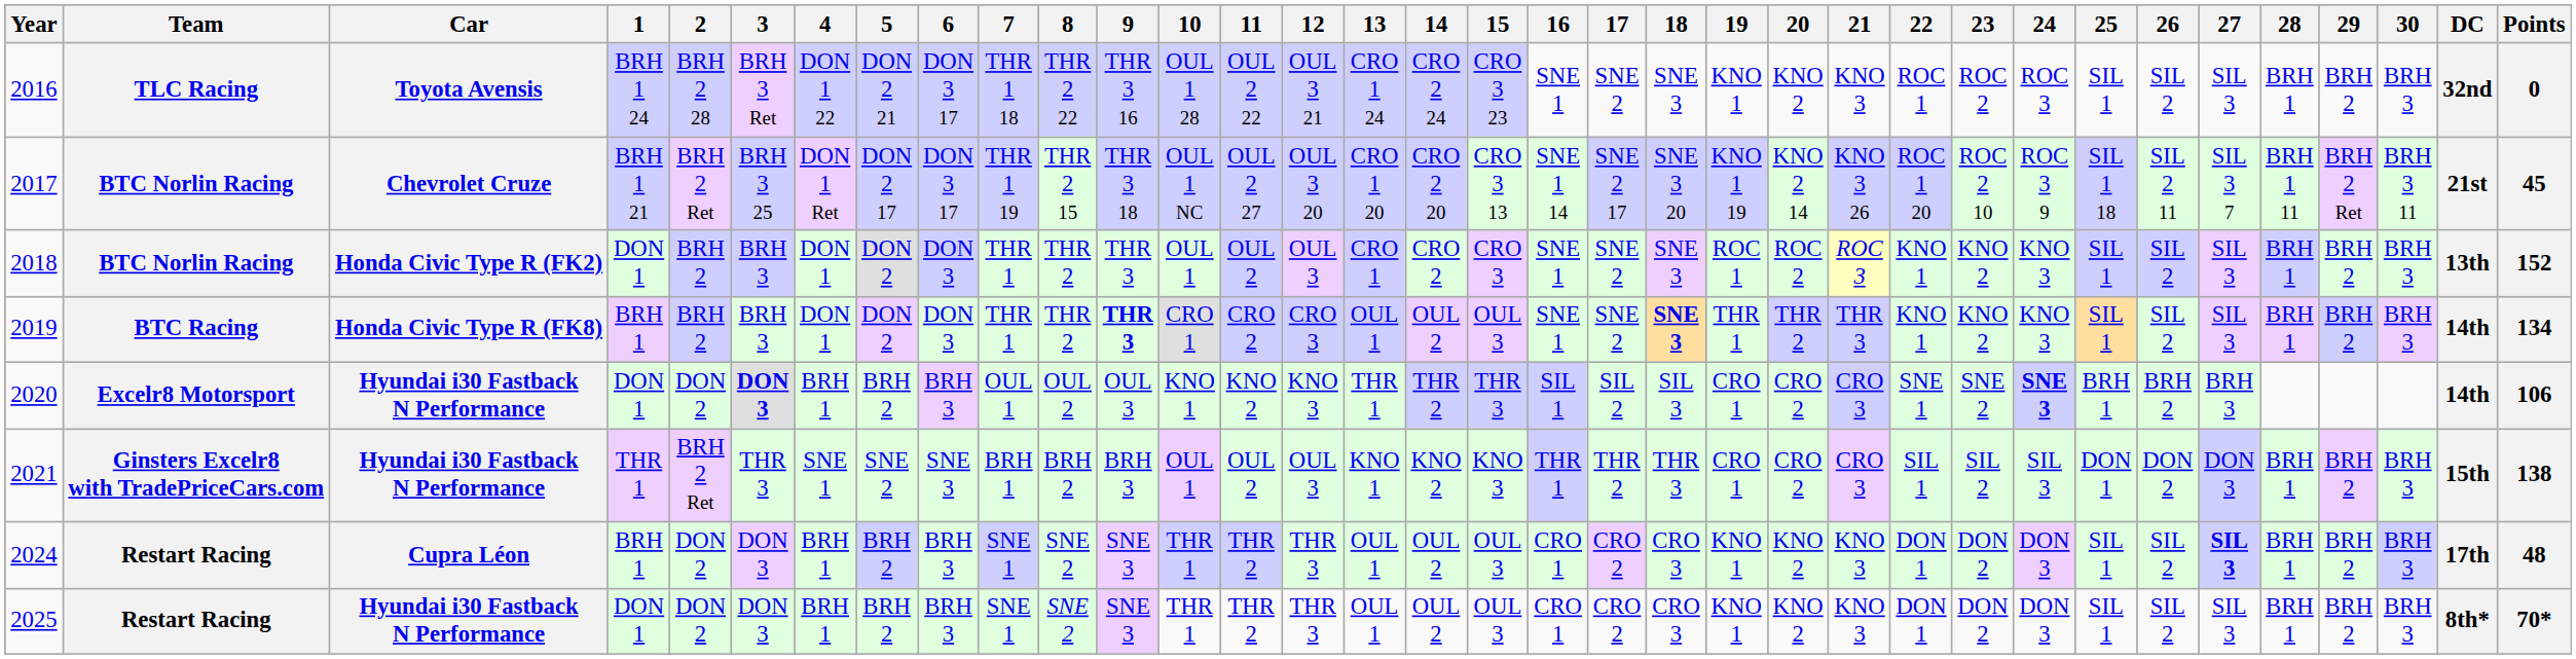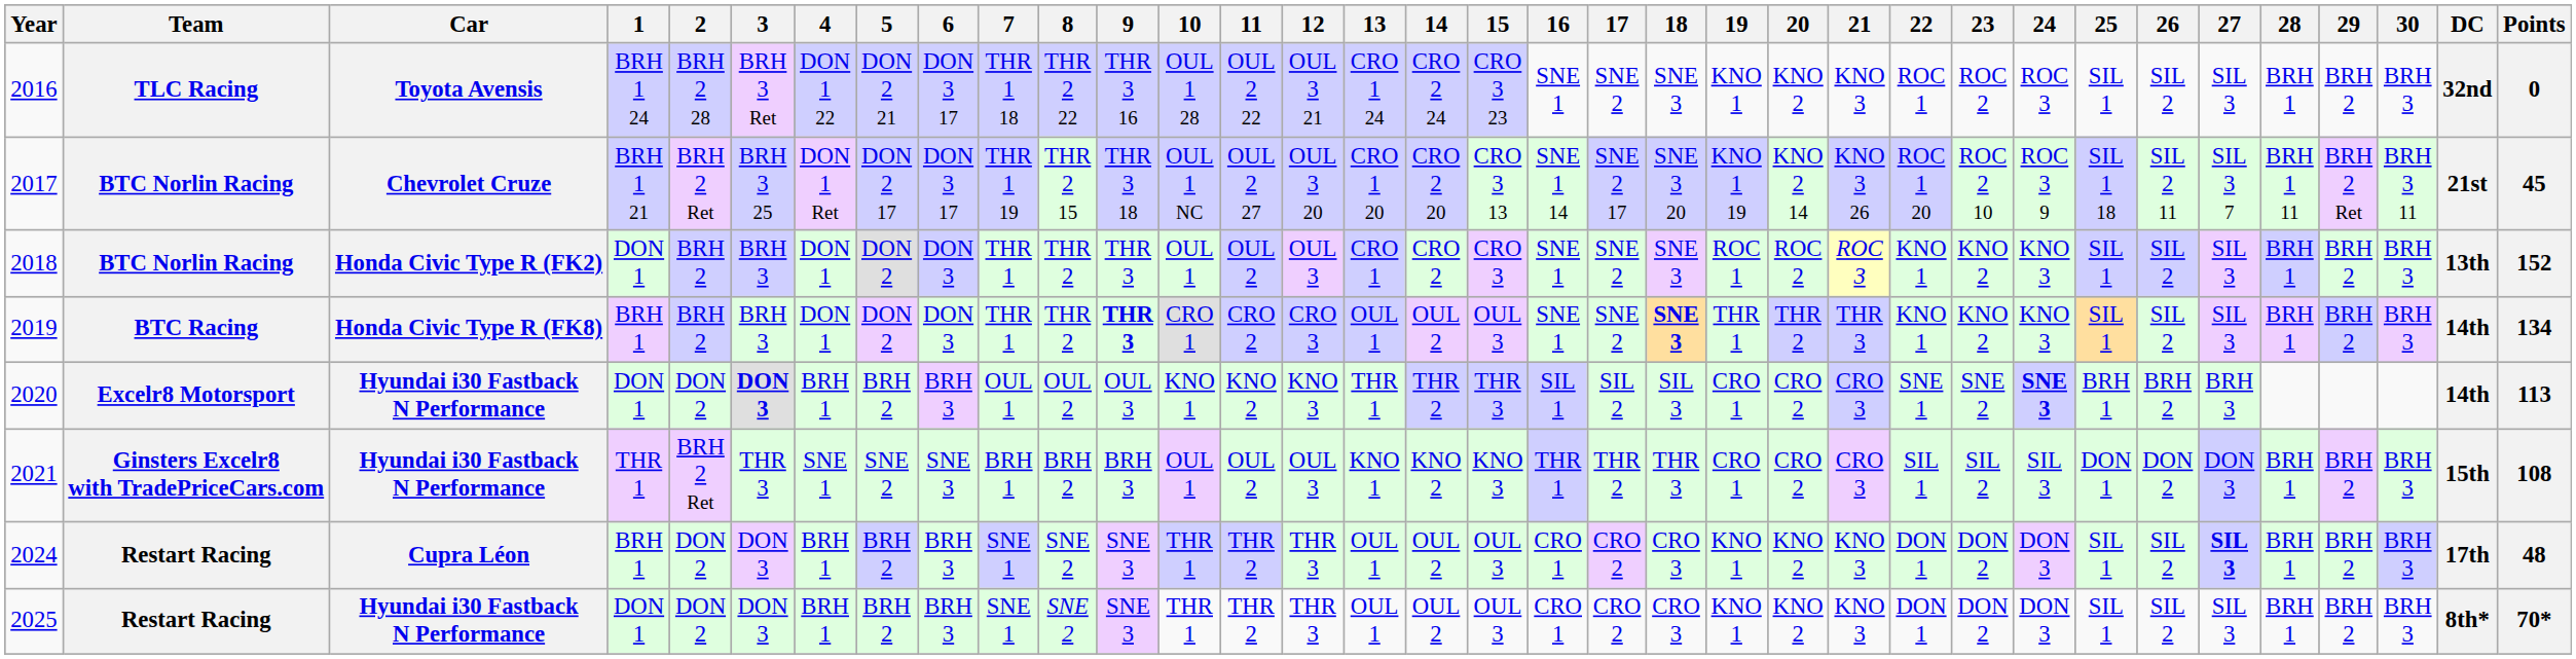2020 | Points: 106 -> 113
2021 | Points: 138 -> 108
